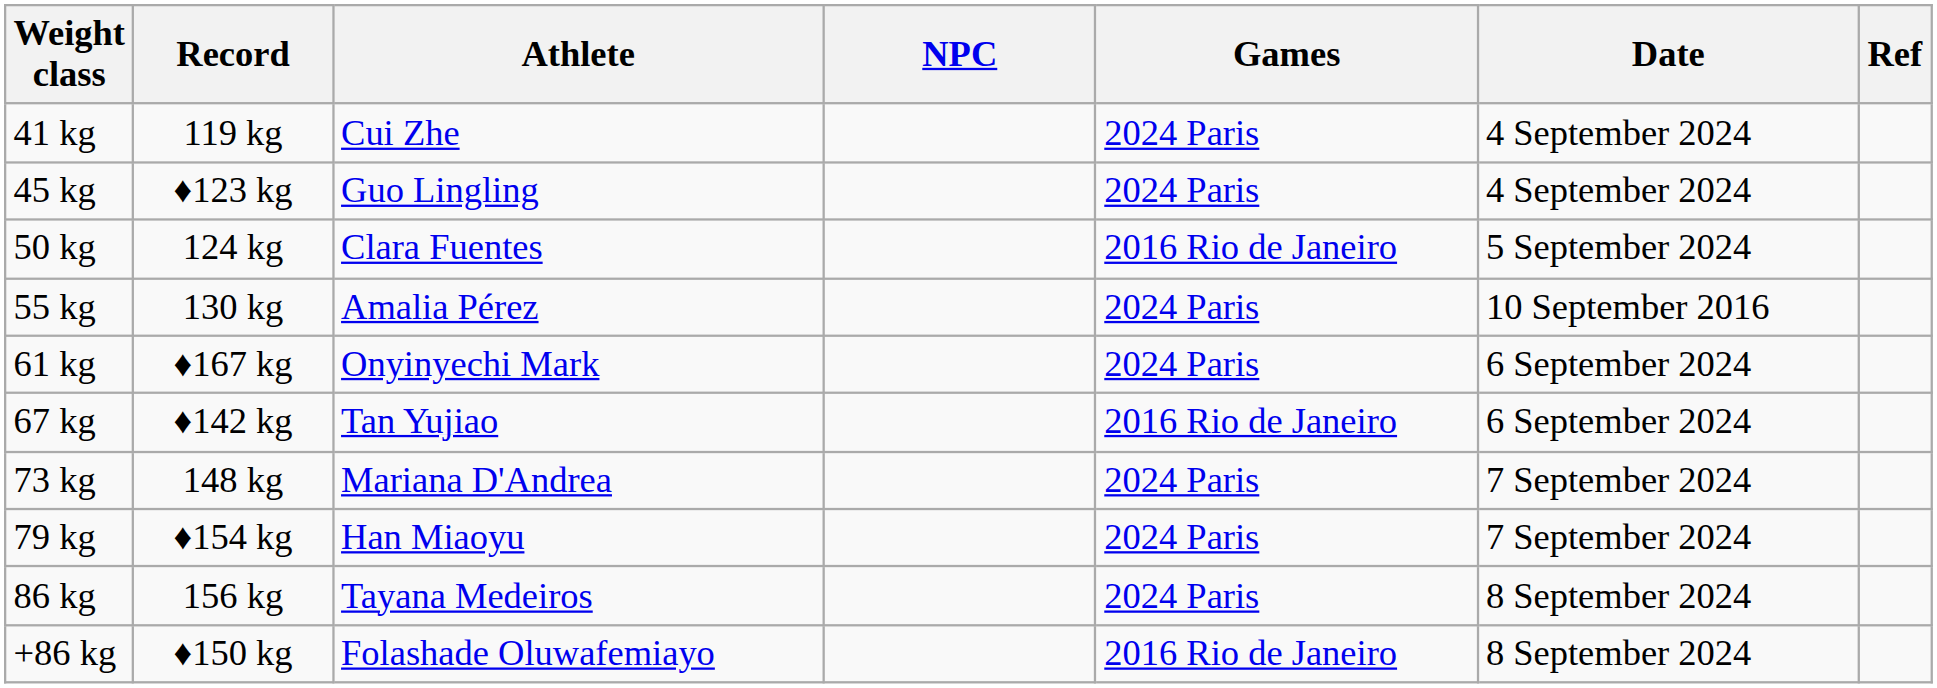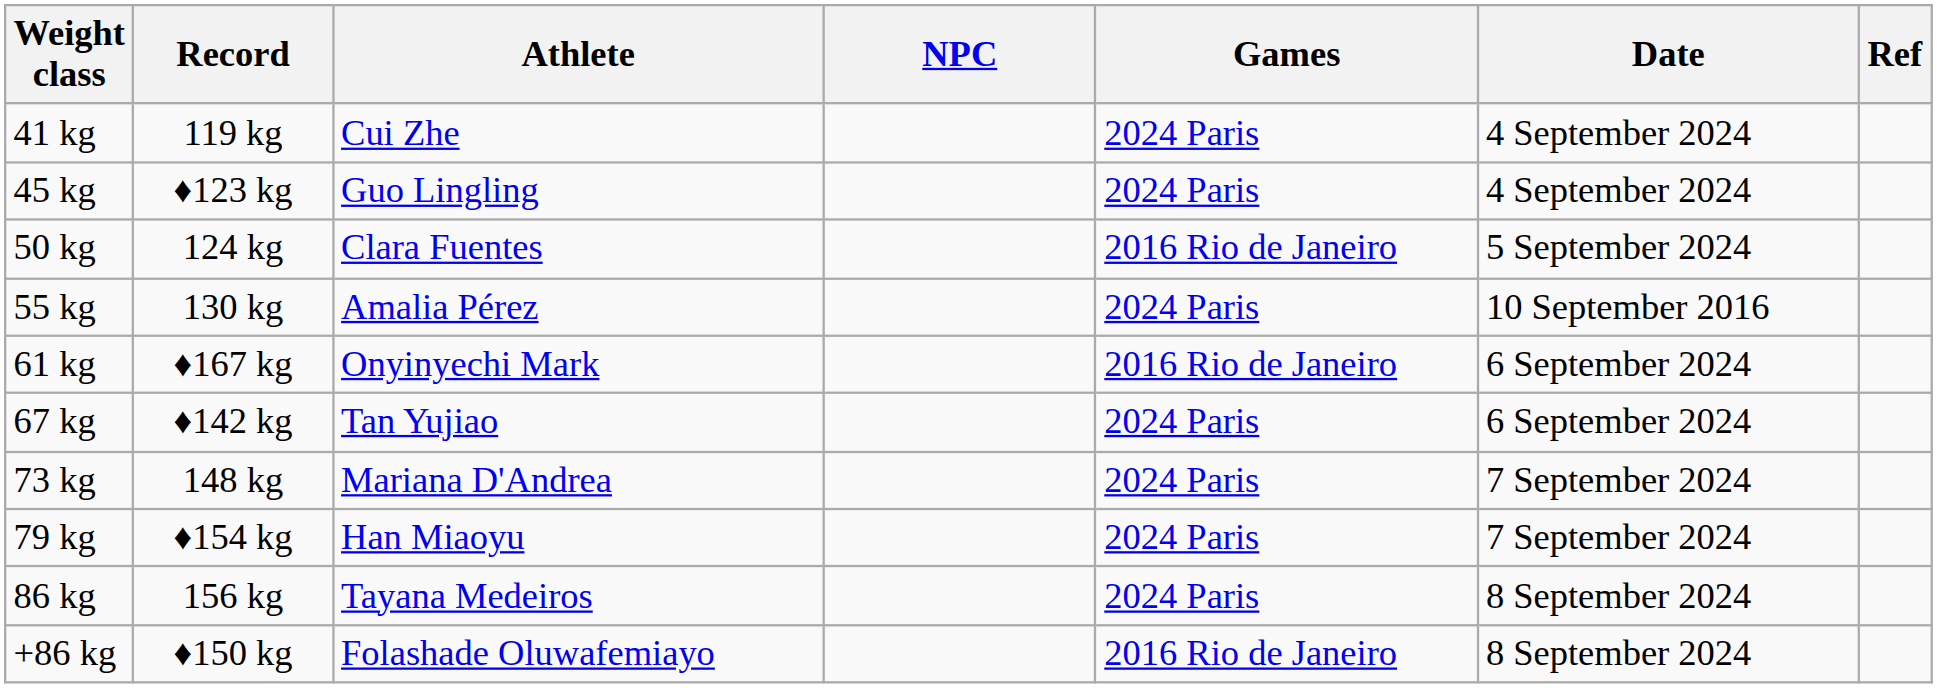61 kg | Games: 2024 Paris -> 2016 Rio de Janeiro
67 kg | Games: 2016 Rio de Janeiro -> 2024 Paris
